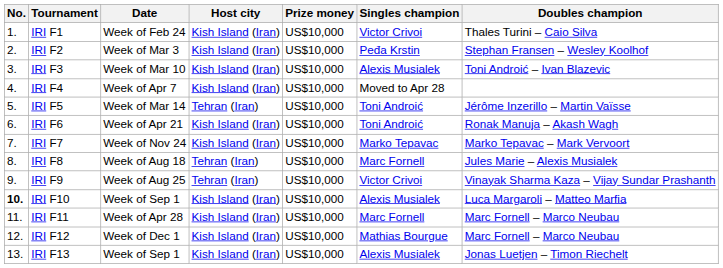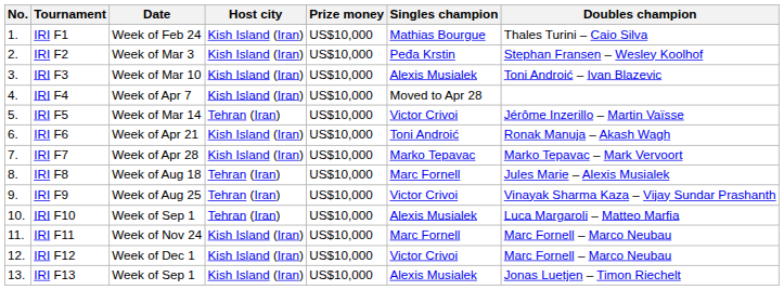IRI F1 | Singles champion: Victor Crivoi -> Mathias Bourgue
IRI F5 | Singles champion: Toni Androić -> Victor Crivoi
IRI F7 | Date: Week of Nov 24 -> Week of Apr 28
IRI F10 | No.: bold -> normal
IRI F10 | Host city: Kish Island (Iran) -> Tehran (Iran)
IRI F11 | Date: Week of Apr 28 -> Week of Nov 24
IRI F12 | Singles champion: Mathias Bourgue -> Victor Crivoi
